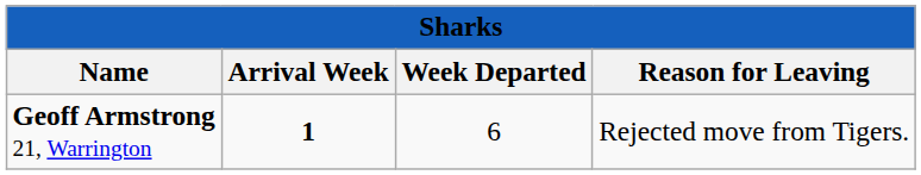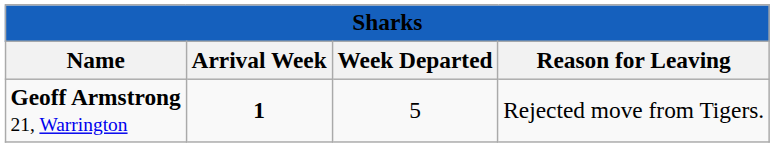Geoff Armstrong 21, Warrington | column 3: 6 -> 5
